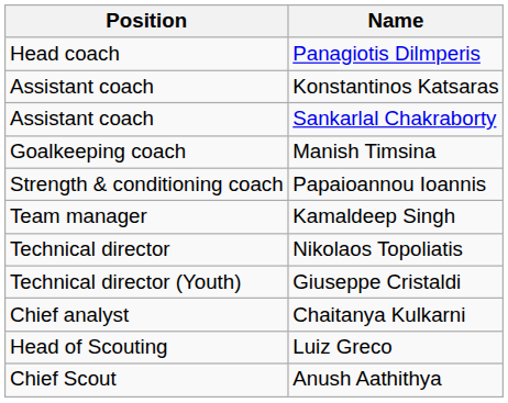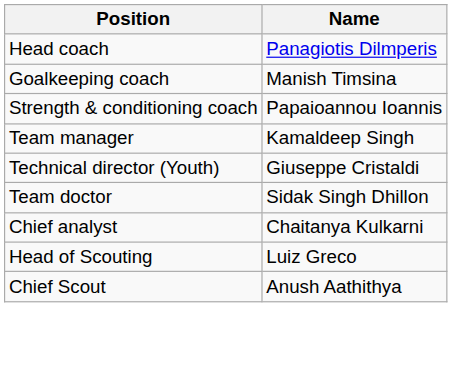- row: Assistant coach | Konstantinos Katsaras
- row: Assistant coach | Sankarlal Chakraborty
- row: Technical director | Nikolaos Topoliatis
+ row: Team doctor | Sidak Singh Dhillon
